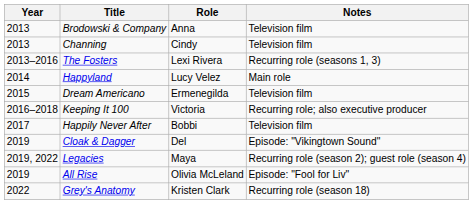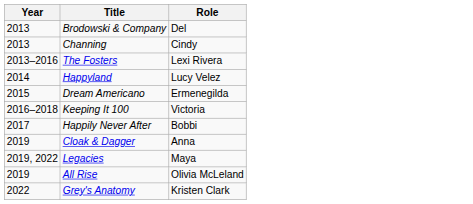- column: Notes | Television film | Television film | Recurring role (seasons 1, 3) | Main role | Television film | Recurring role; also executive producer | Television film | Episode: "Vikingtown Sound" | Recurring role (season 2); guest role (season 4) | Episode: "Fool for Liv" | Recurring role (season 18)
Brodowski & Company | Role: Anna -> Del
Cloak & Dagger | Role: Del -> Anna
